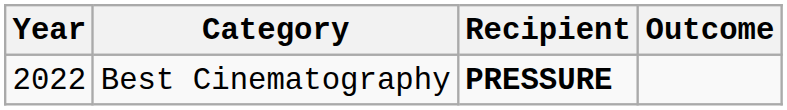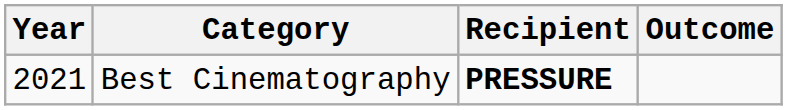Best Cinematography | Year: 2022 -> 2021
